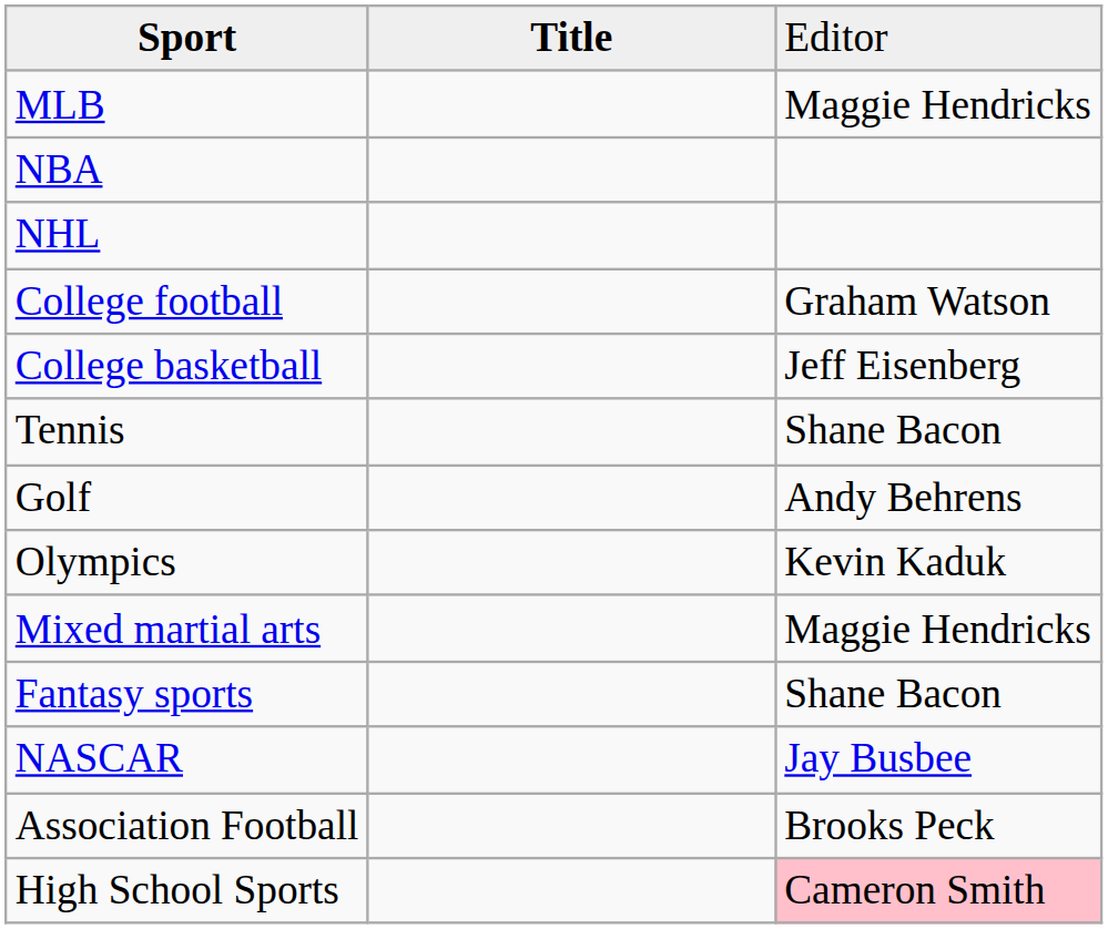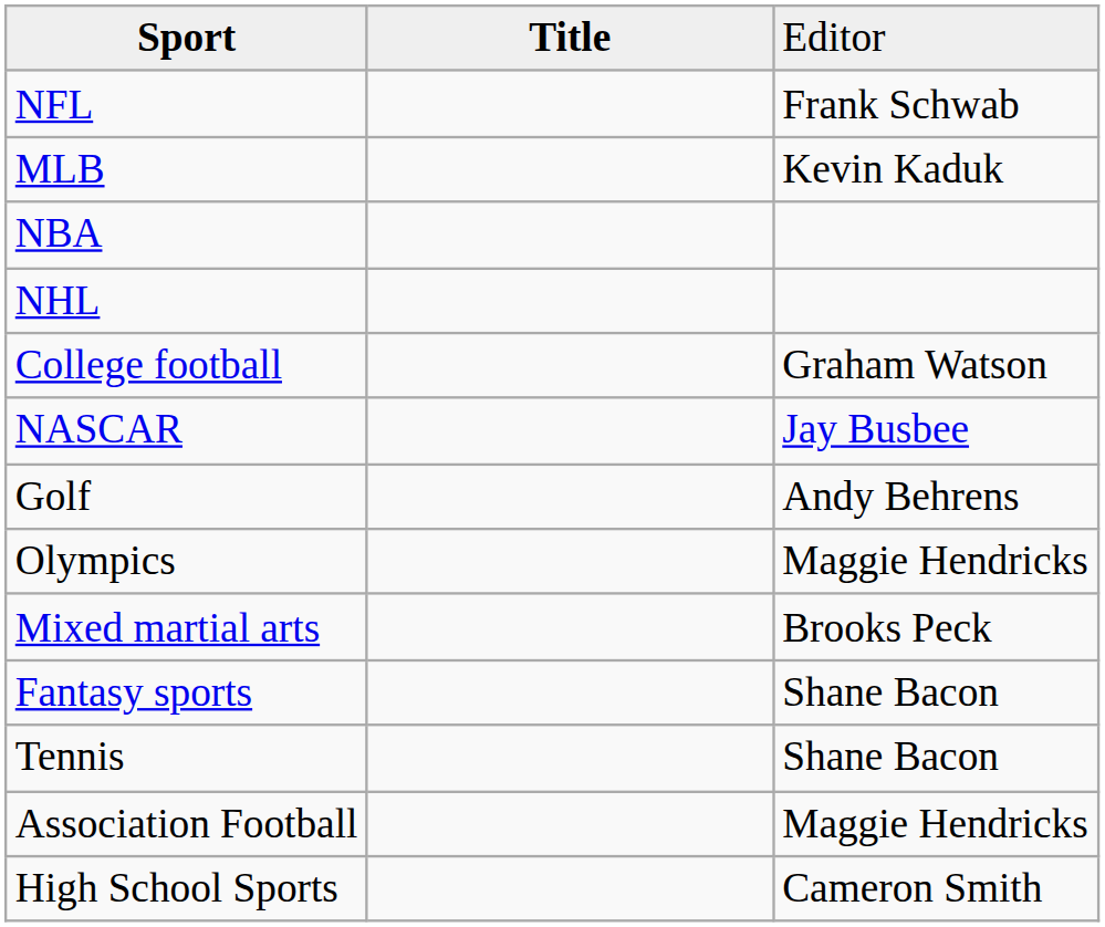+ row: NFL | Frank Schwab
MLB | column 3: Maggie Hendricks -> Kevin Kaduk
- row: College basketball | Jeff Eisenberg
rows swapped: NASCAR <-> Tennis
Olympics | column 3: Kevin Kaduk -> Maggie Hendricks
Mixed martial arts | column 3: Maggie Hendricks -> Brooks Peck
Association Football | column 3: Brooks Peck -> Maggie Hendricks
High School Sports | column 3: pink background -> no background
